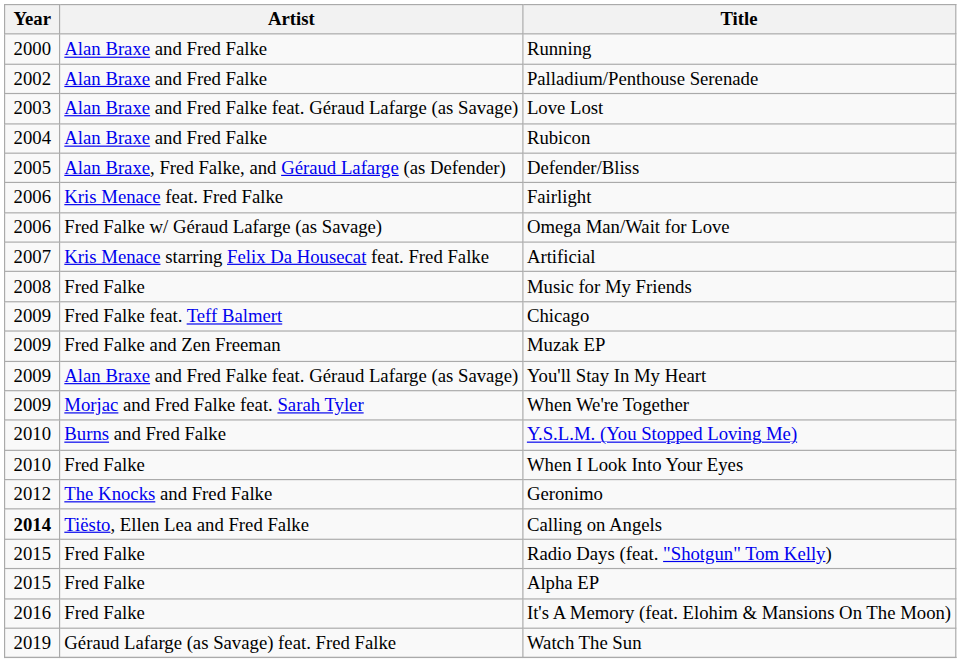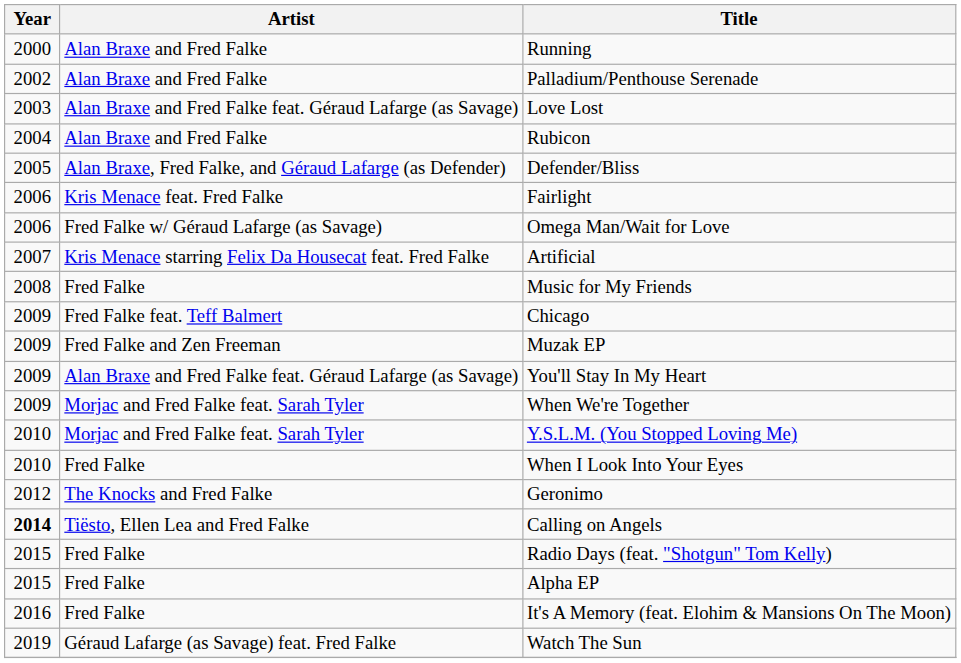Y.S.L.M. (You Stopped Loving Me) | Artist: Burns and Fred Falke -> Morjac and Fred Falke feat. Sarah Tyler
